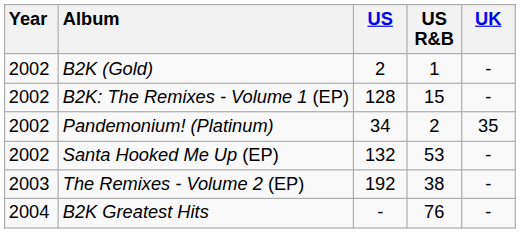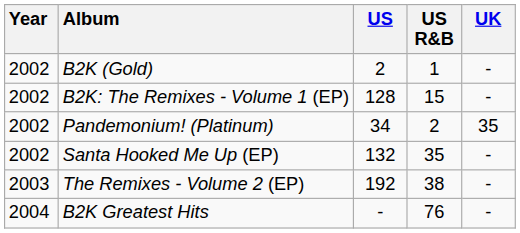Santa Hooked Me Up (EP) | US R&B: 53 -> 35
